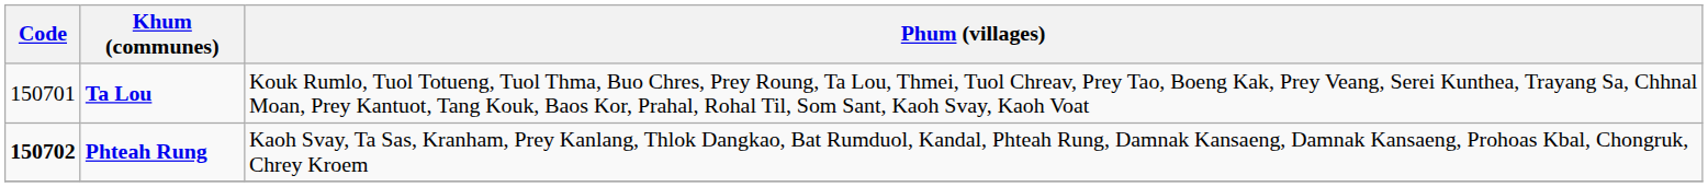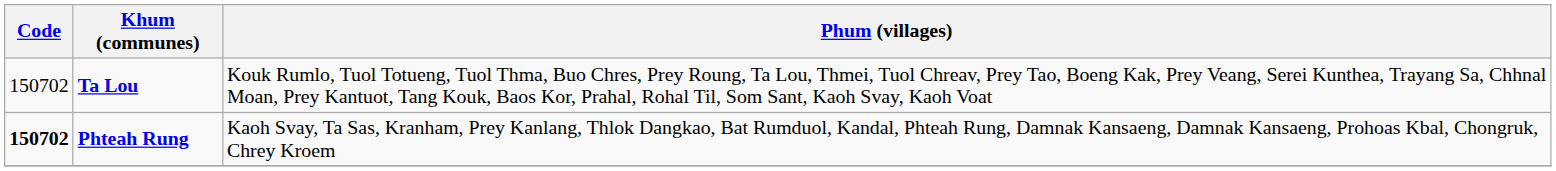Ta Lou | Code: 150701 -> 150702
